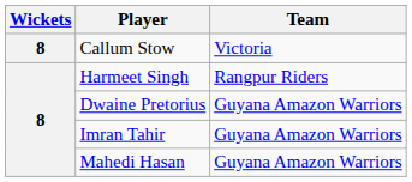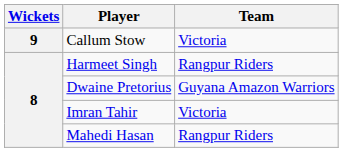Callum Stow | Wickets: 8 -> 9
Imran Tahir | Team: Guyana Amazon Warriors -> Victoria
Mahedi Hasan | Team: Guyana Amazon Warriors -> Rangpur Riders
